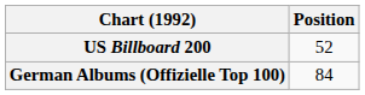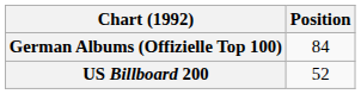rows swapped: German Albums (Offizielle Top 100) <-> US Billboard 200
